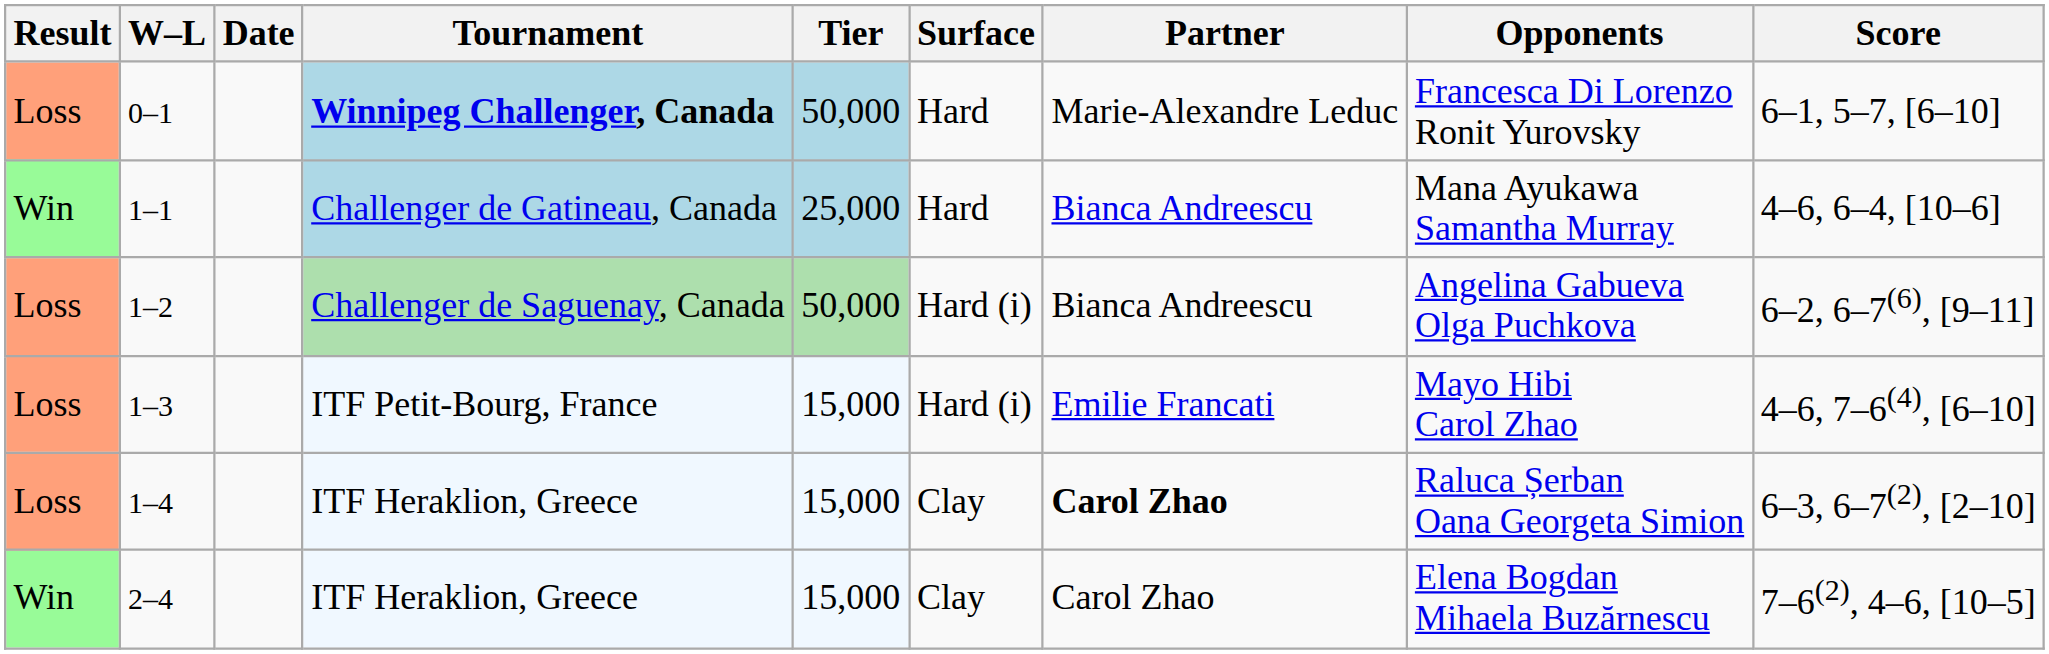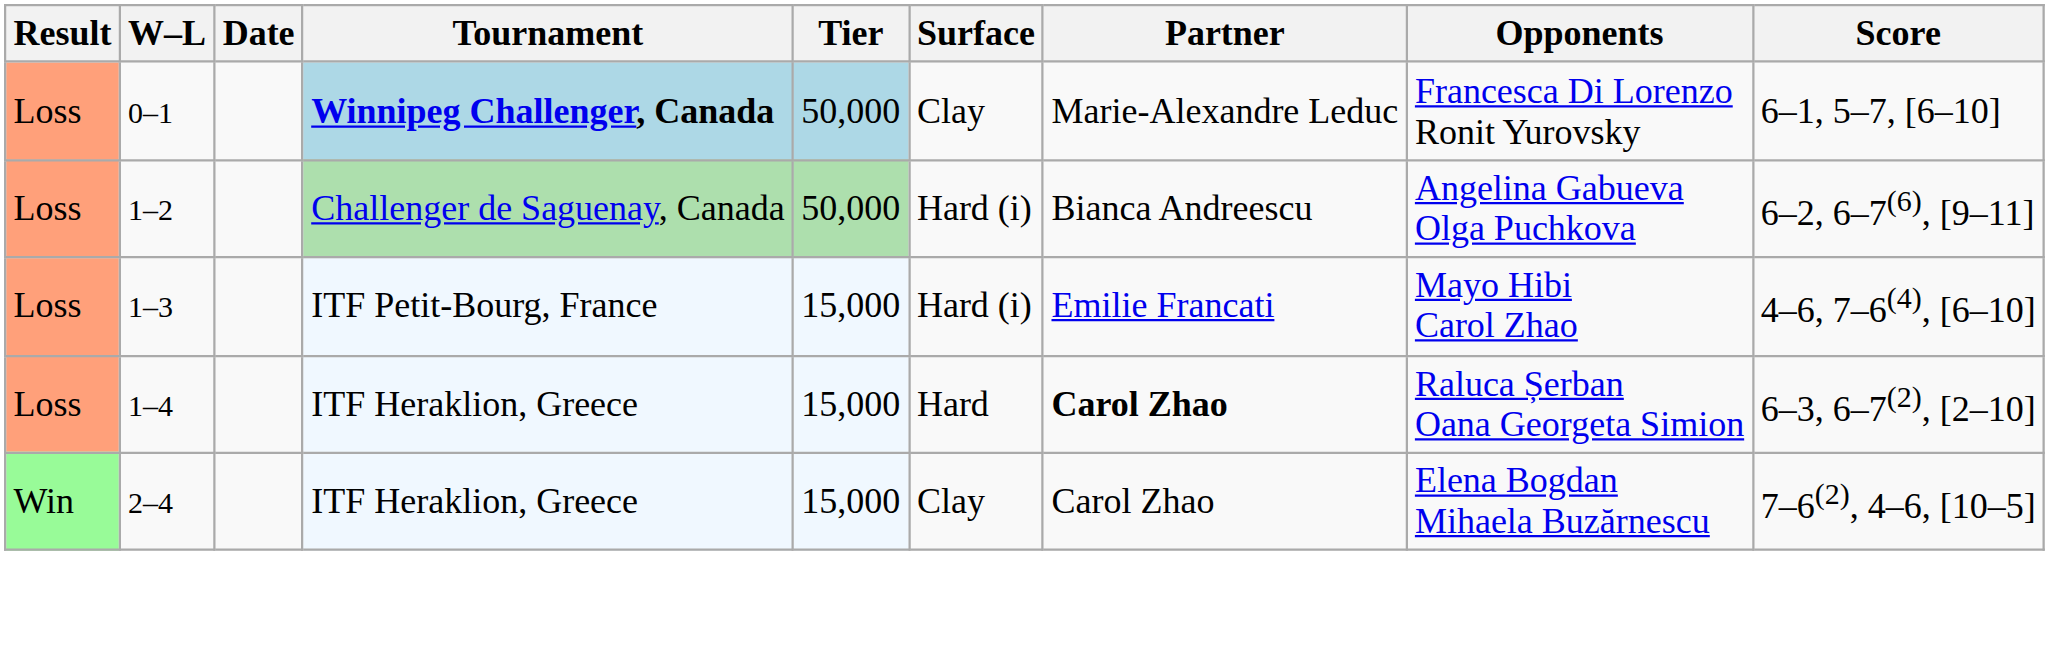0–1 | Surface: Hard -> Clay
- row: Win | 1–1 | Challenger de Gatineau, Canada | 25,000 | Hard | Bianca Andreescu | Mana Ayukawa Samantha Murray | 4–6, 6–4, [10–6]
1–4 | Surface: Clay -> Hard
